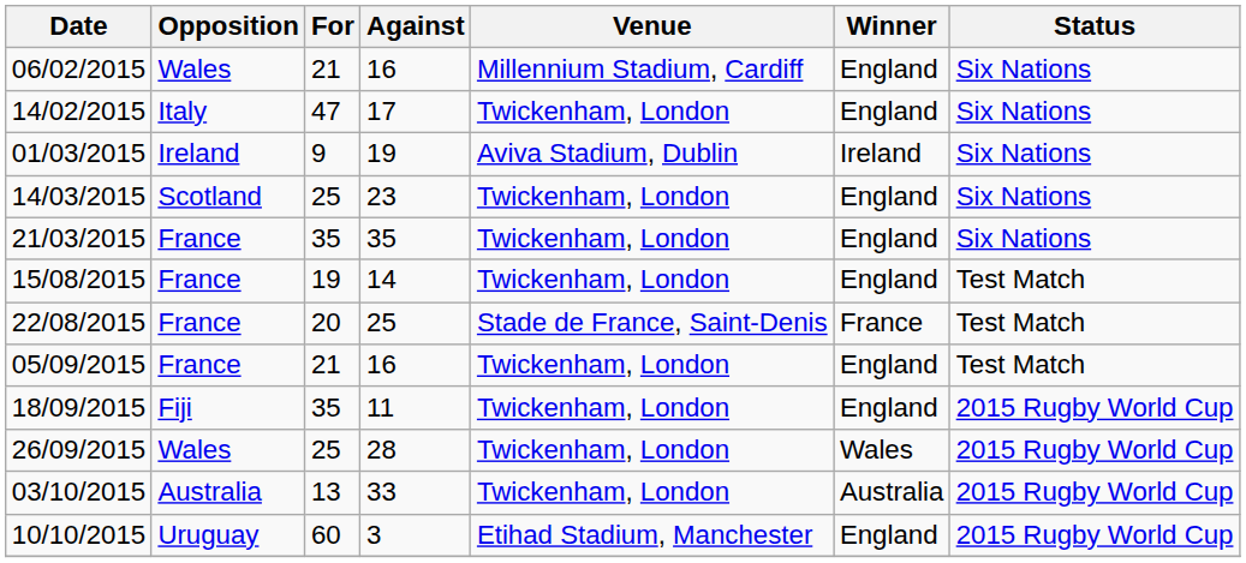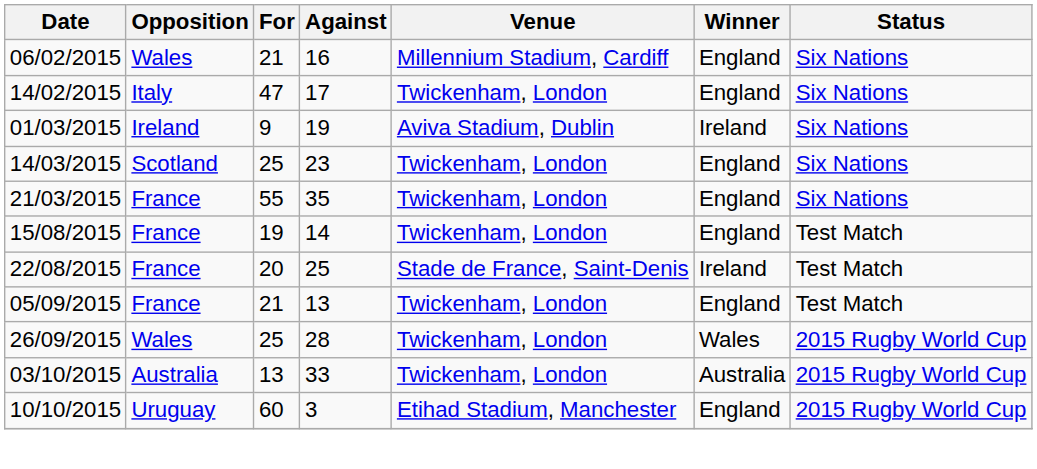21/03/2015 | For: 35 -> 55
22/08/2015 | Winner: France -> Ireland
05/09/2015 | Against: 16 -> 13
- row: 18/09/2015 | Fiji | 35 | 11 | Twickenham, London | England | 2015 Rugby World Cup
